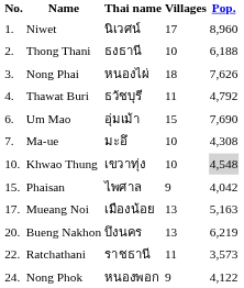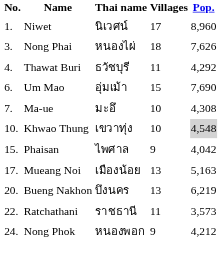- row: 2. | Thong Thani | ธงธานี | 10 | 6,188
Thawat Buri | Pop.: 4,792 -> 4,292
Nong Phok | Pop.: 4,122 -> 4,212
